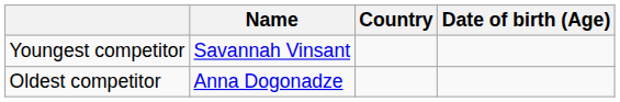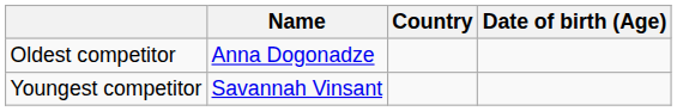rows swapped: Youngest competitor <-> Oldest competitor
